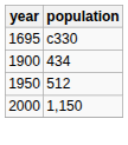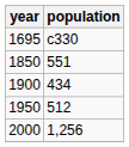+ row: 1850 | 551
2000 | population: 1,150 -> 1,256
